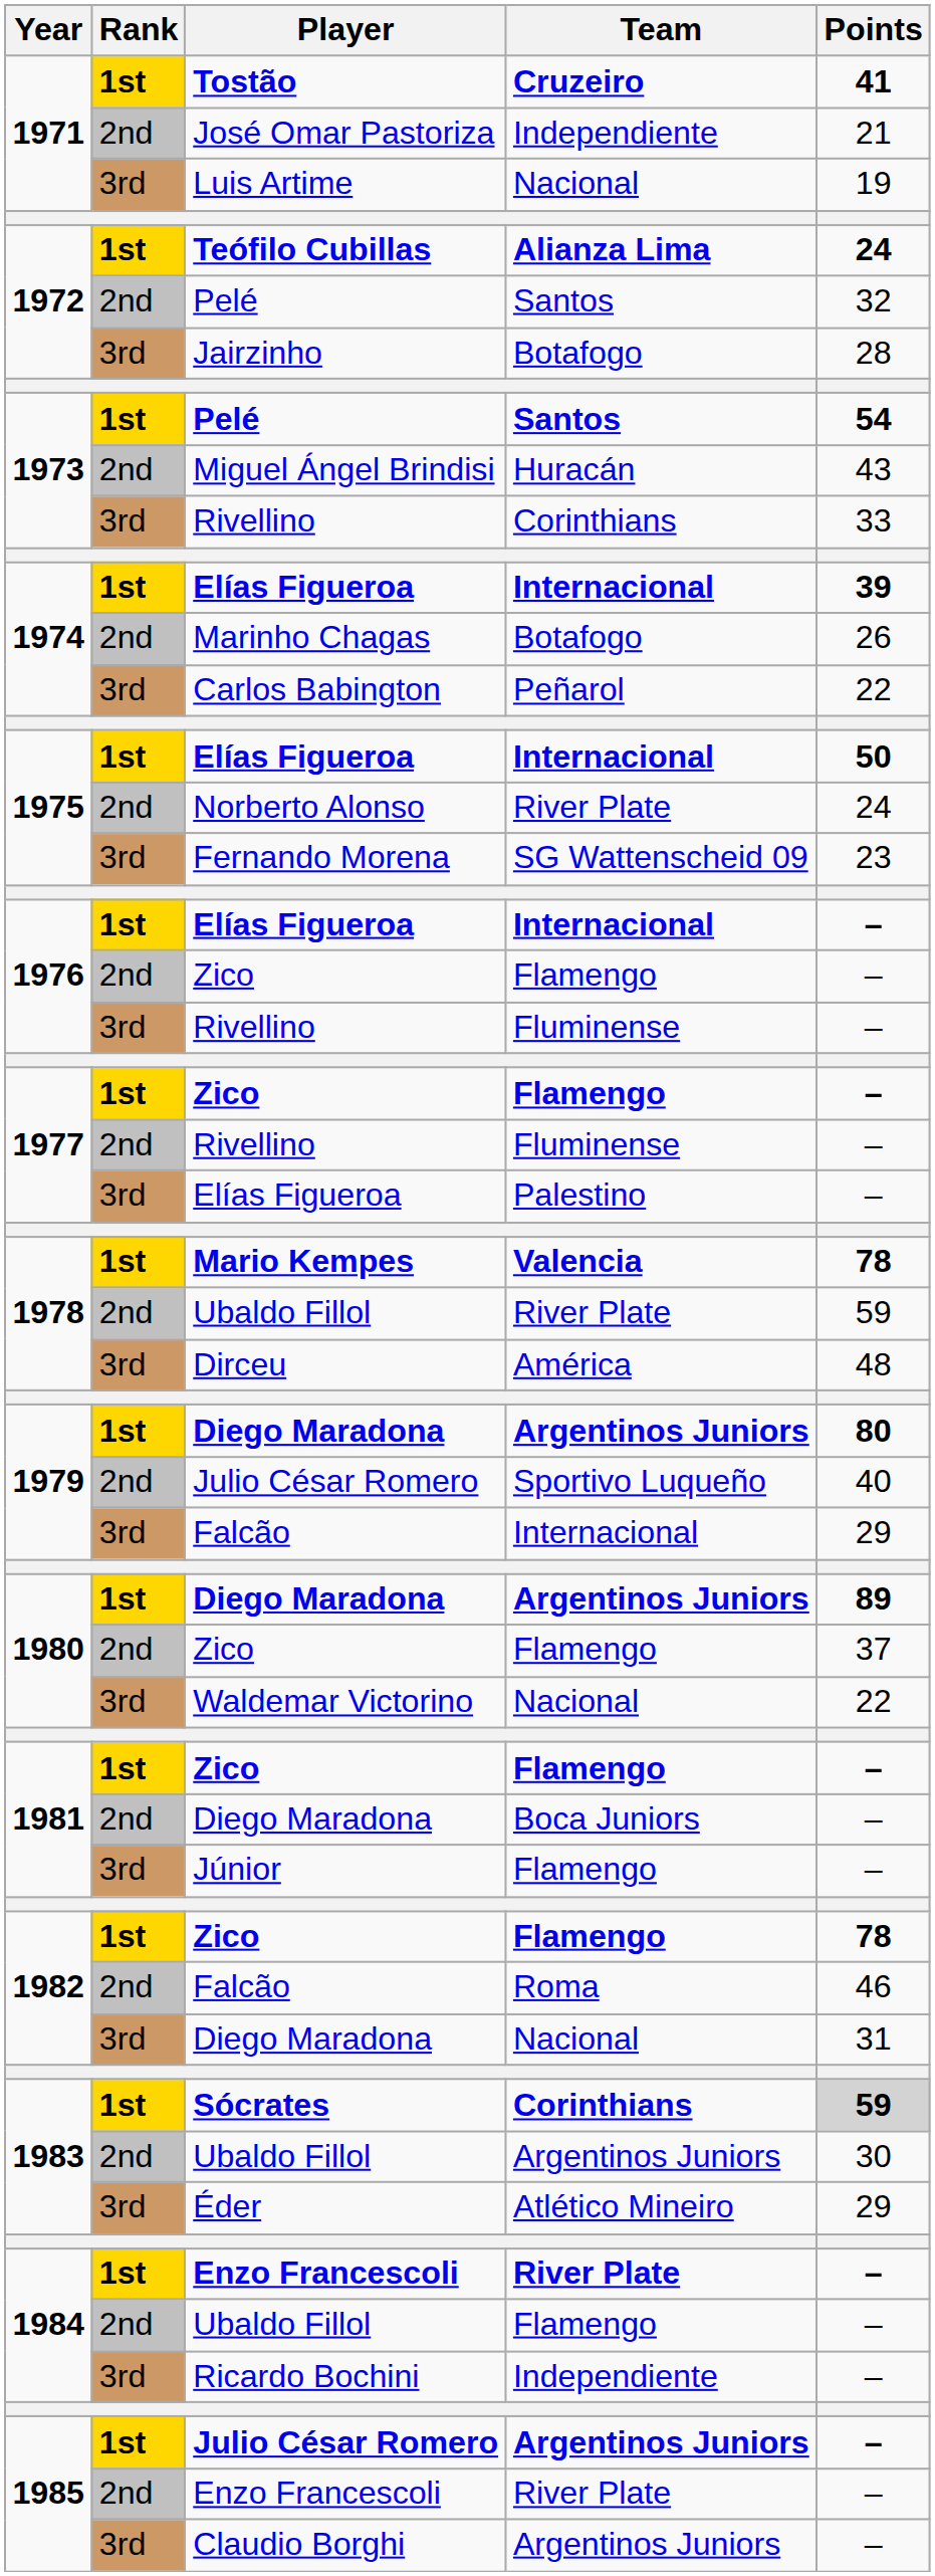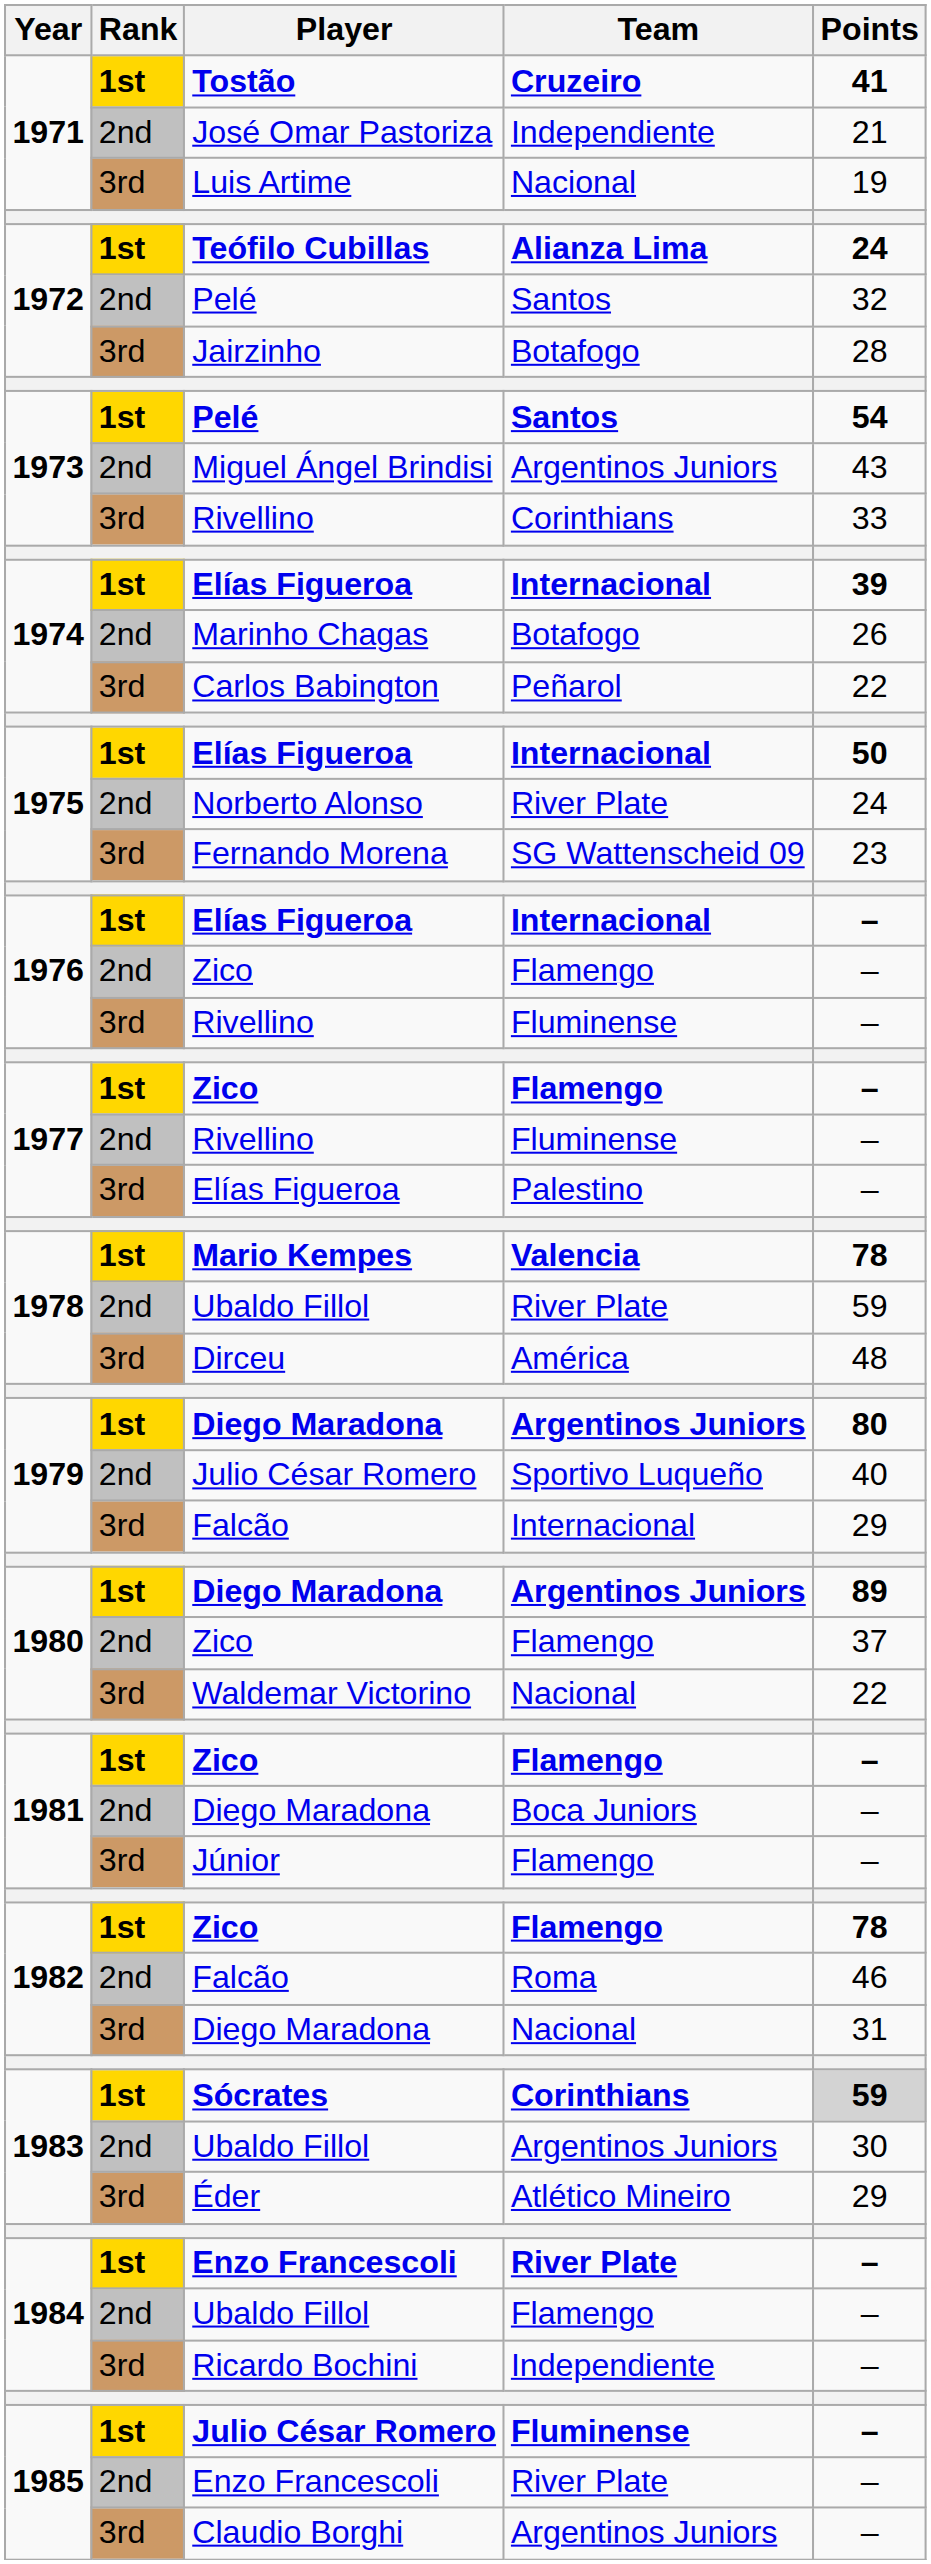Miguel Ángel Brindisi | Team: Huracán -> Argentinos Juniors
1985 / Julio César Romero | Team: Argentinos Juniors -> Fluminense
